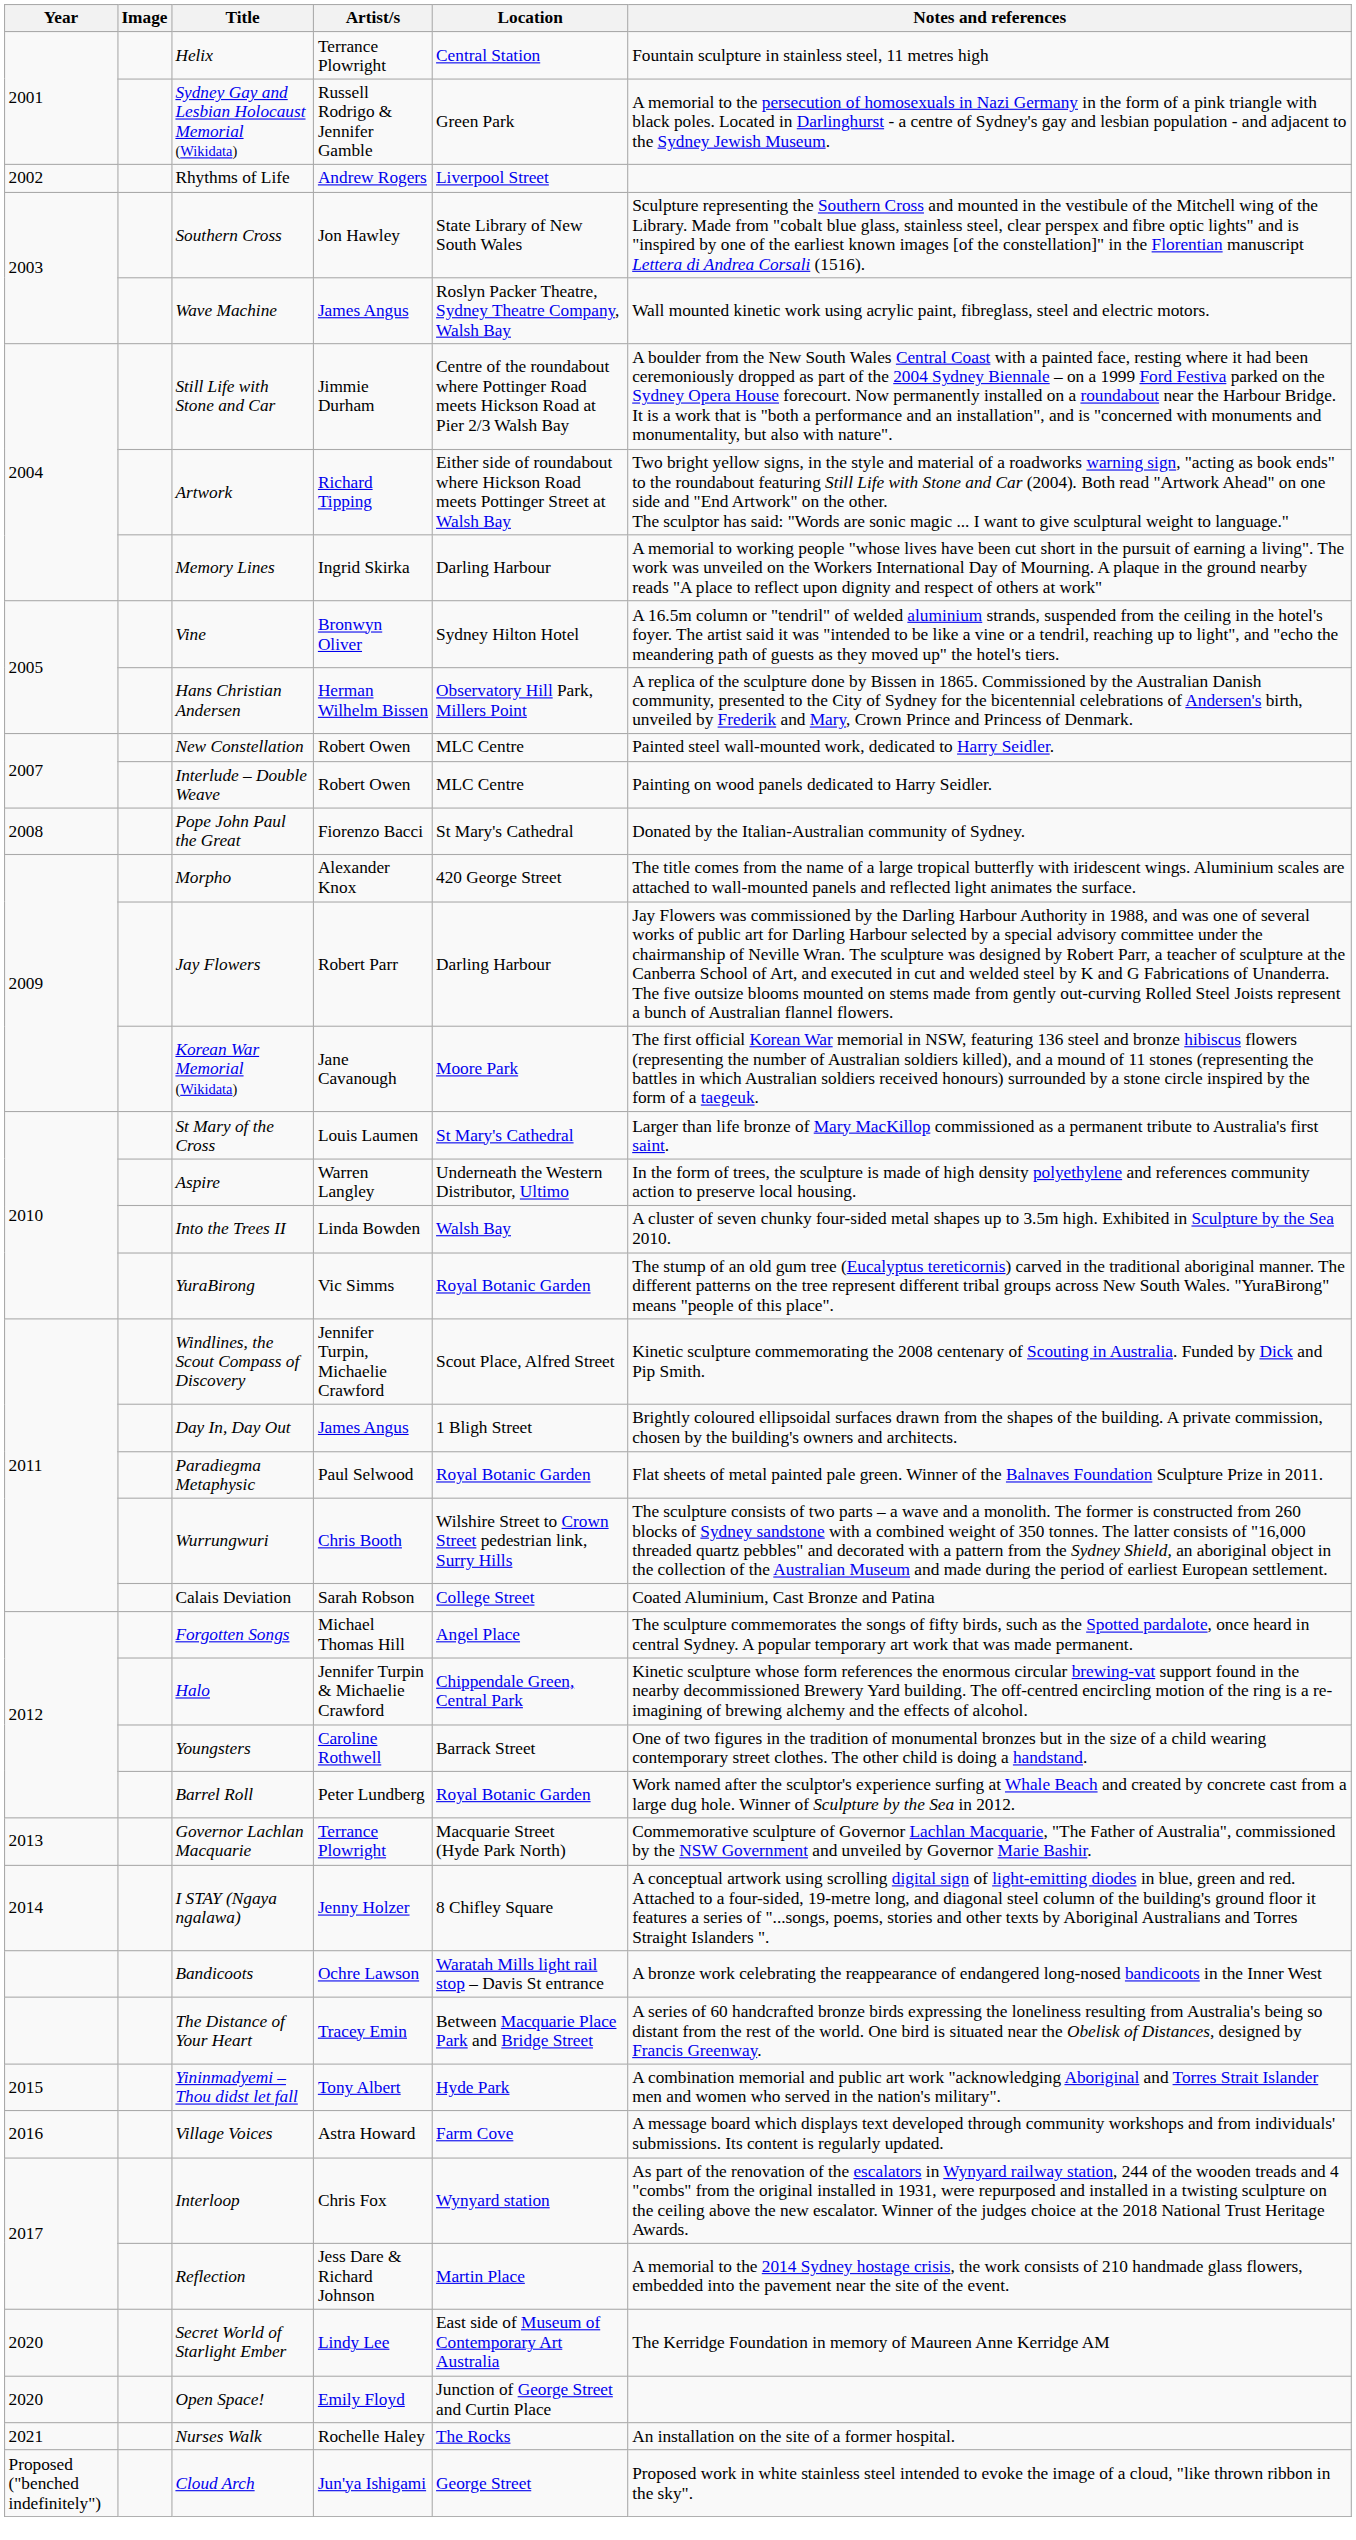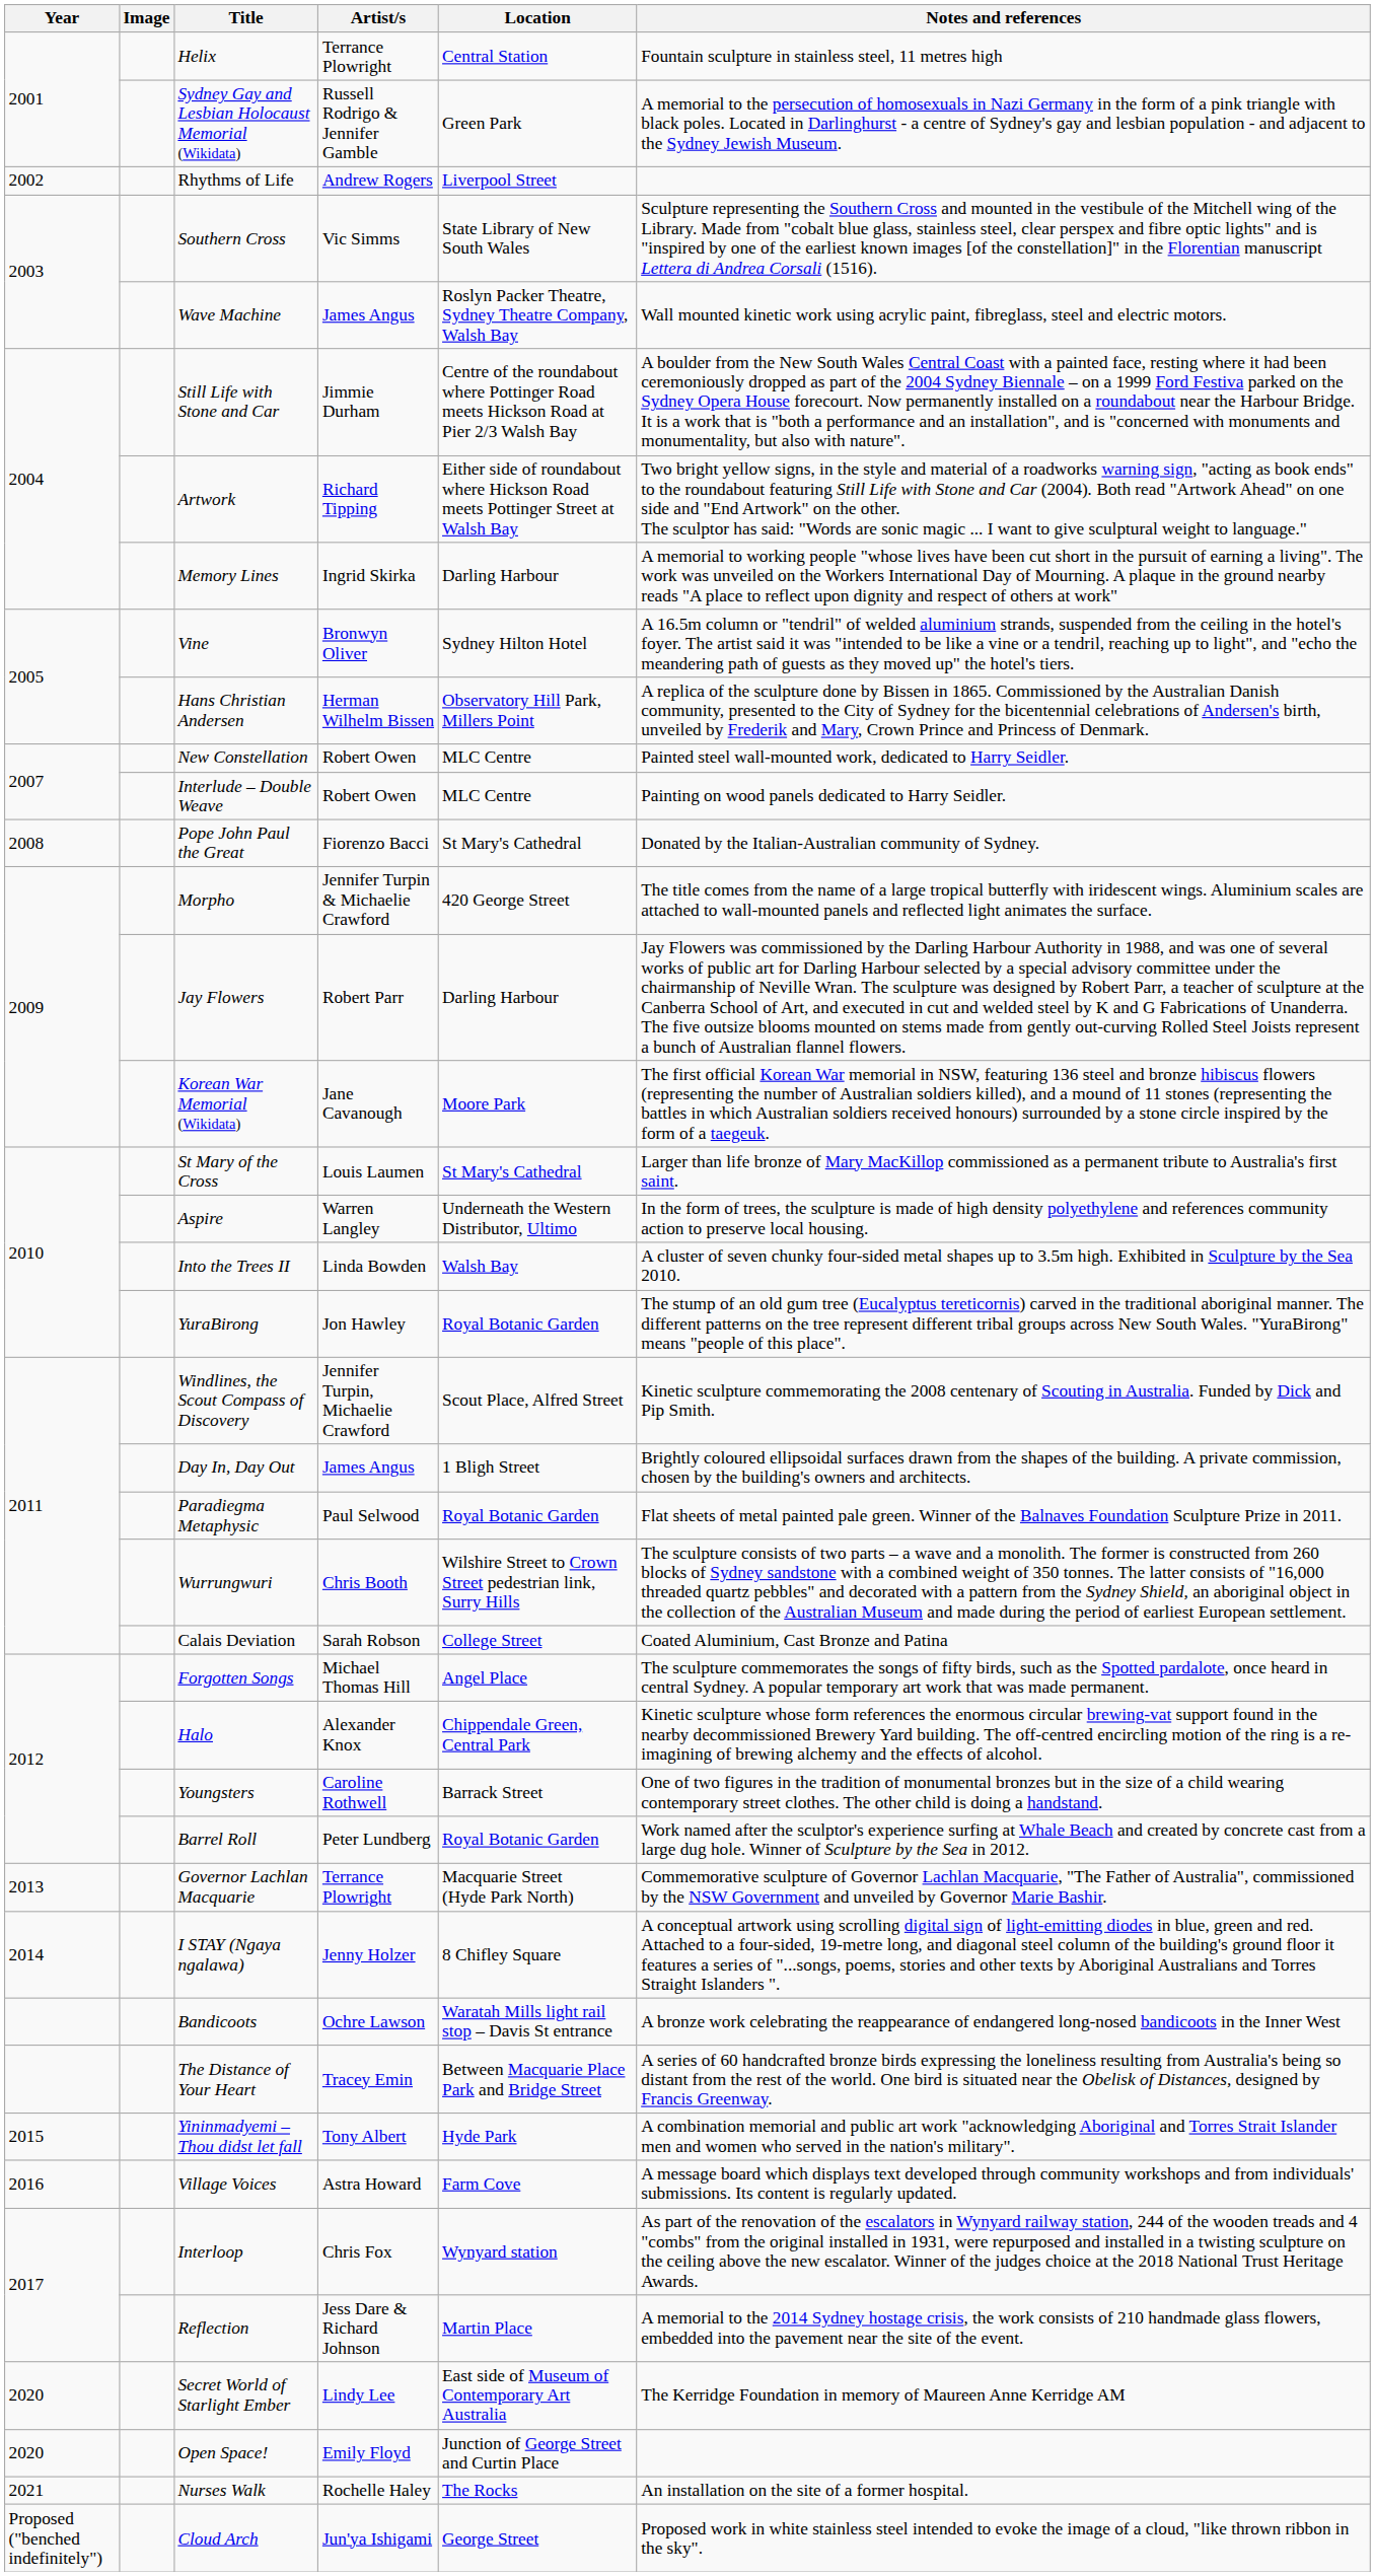Southern Cross | Artist/s: Jon Hawley -> Vic Simms
Morpho | Artist/s: Alexander Knox -> Jennifer Turpin & Michaelie Crawford
YuraBirong | Artist/s: Vic Simms -> Jon Hawley
Halo | Artist/s: Jennifer Turpin & Michaelie Crawford -> Alexander Knox
